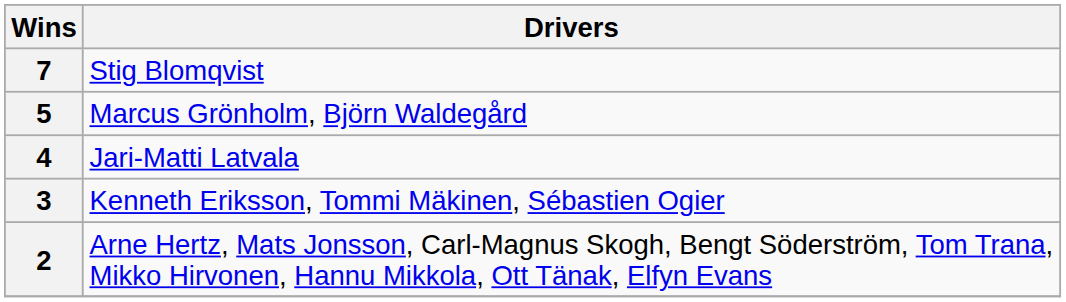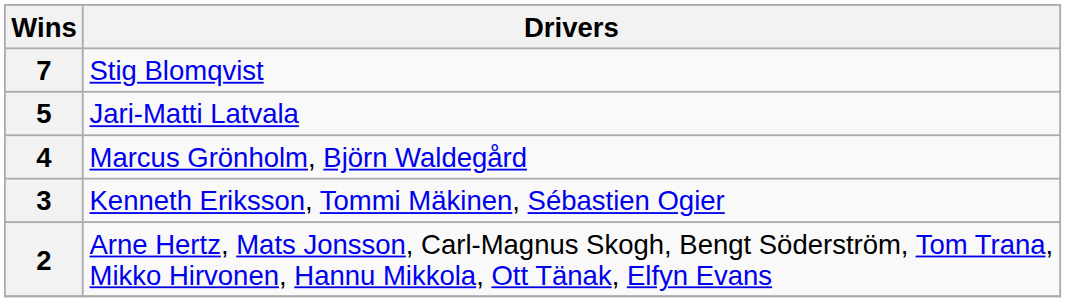5 | Drivers: Marcus Grönholm, Björn Waldegård -> Jari-Matti Latvala
4 | Drivers: Jari-Matti Latvala -> Marcus Grönholm, Björn Waldegård
